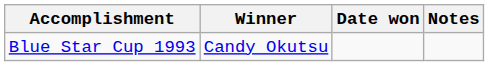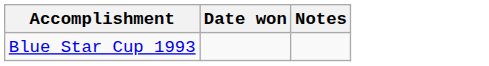- column: Winner | Candy Okutsu
